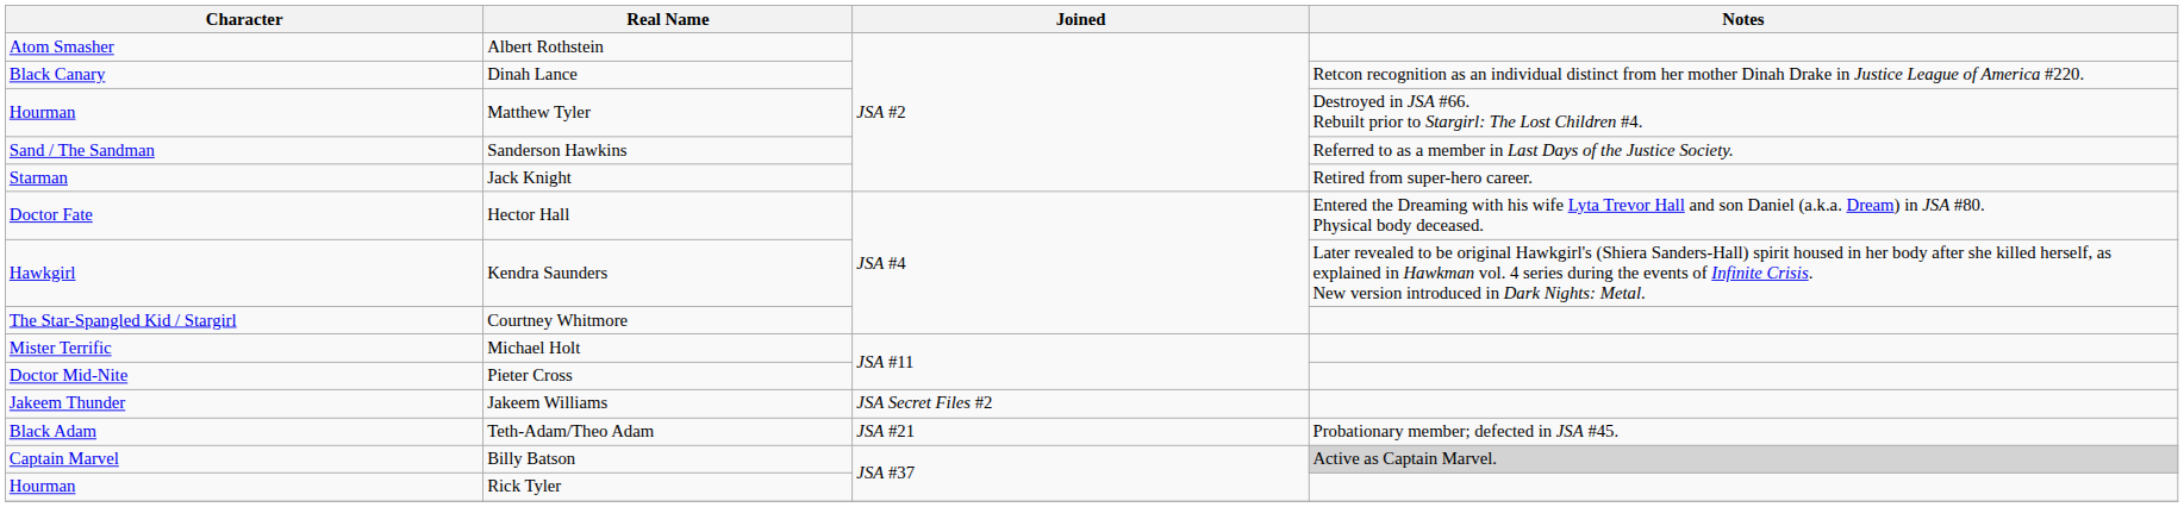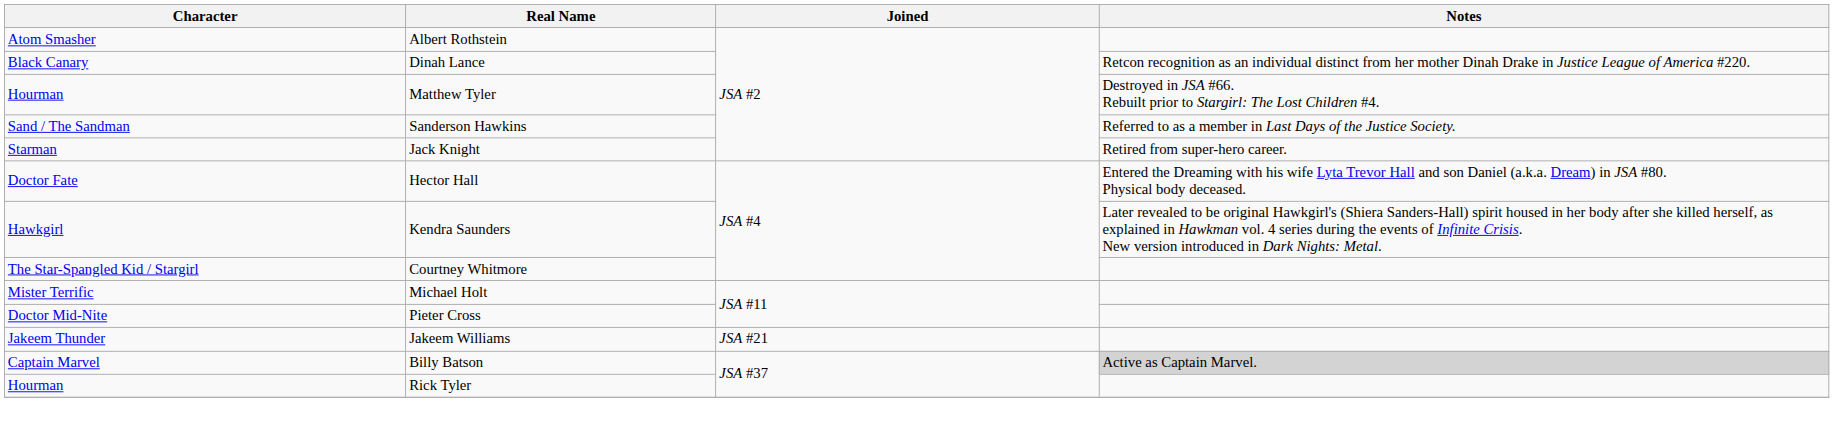Jakeem Williams | Joined: JSA Secret Files #2 -> JSA #21
- row: Black Adam | Teth-Adam/Theo Adam | JSA #21 | Probationary member; defected in JSA #45.
